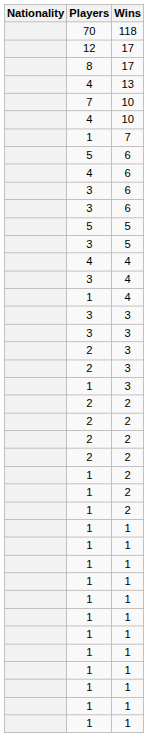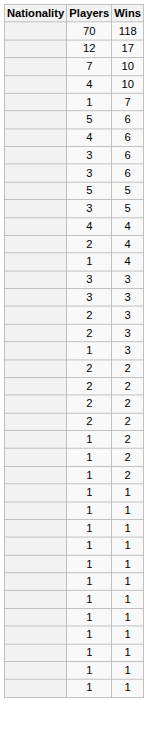- row: 8 | 17
- row: 4 | 13
- row: 3 | 4
+ row: 2 | 4
